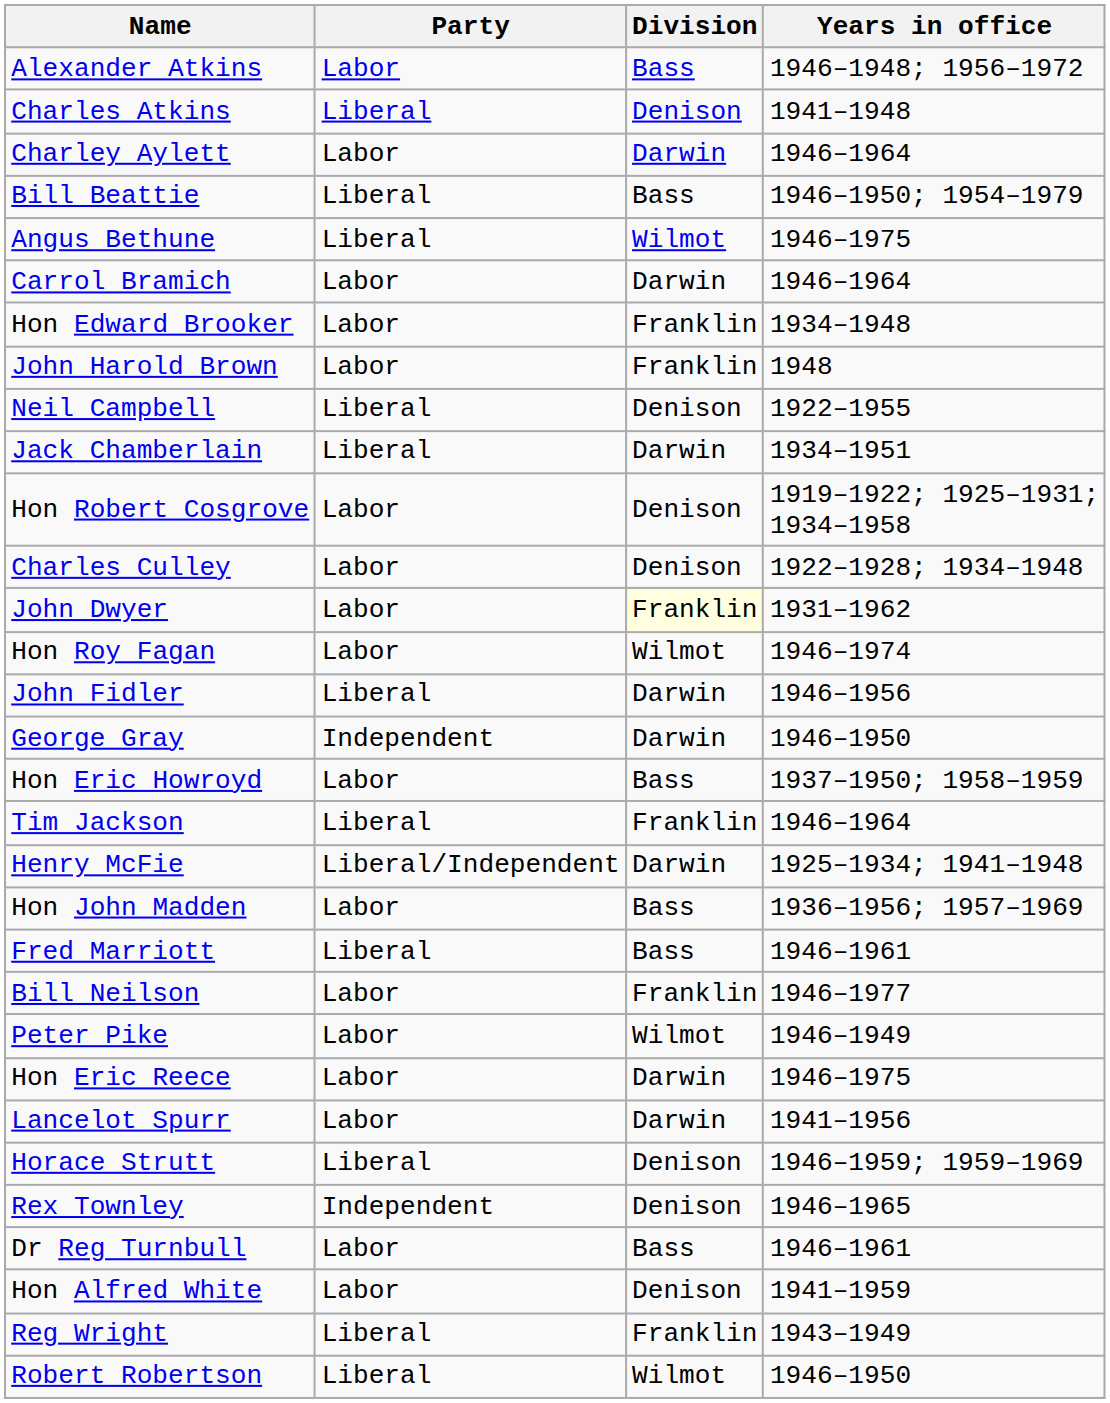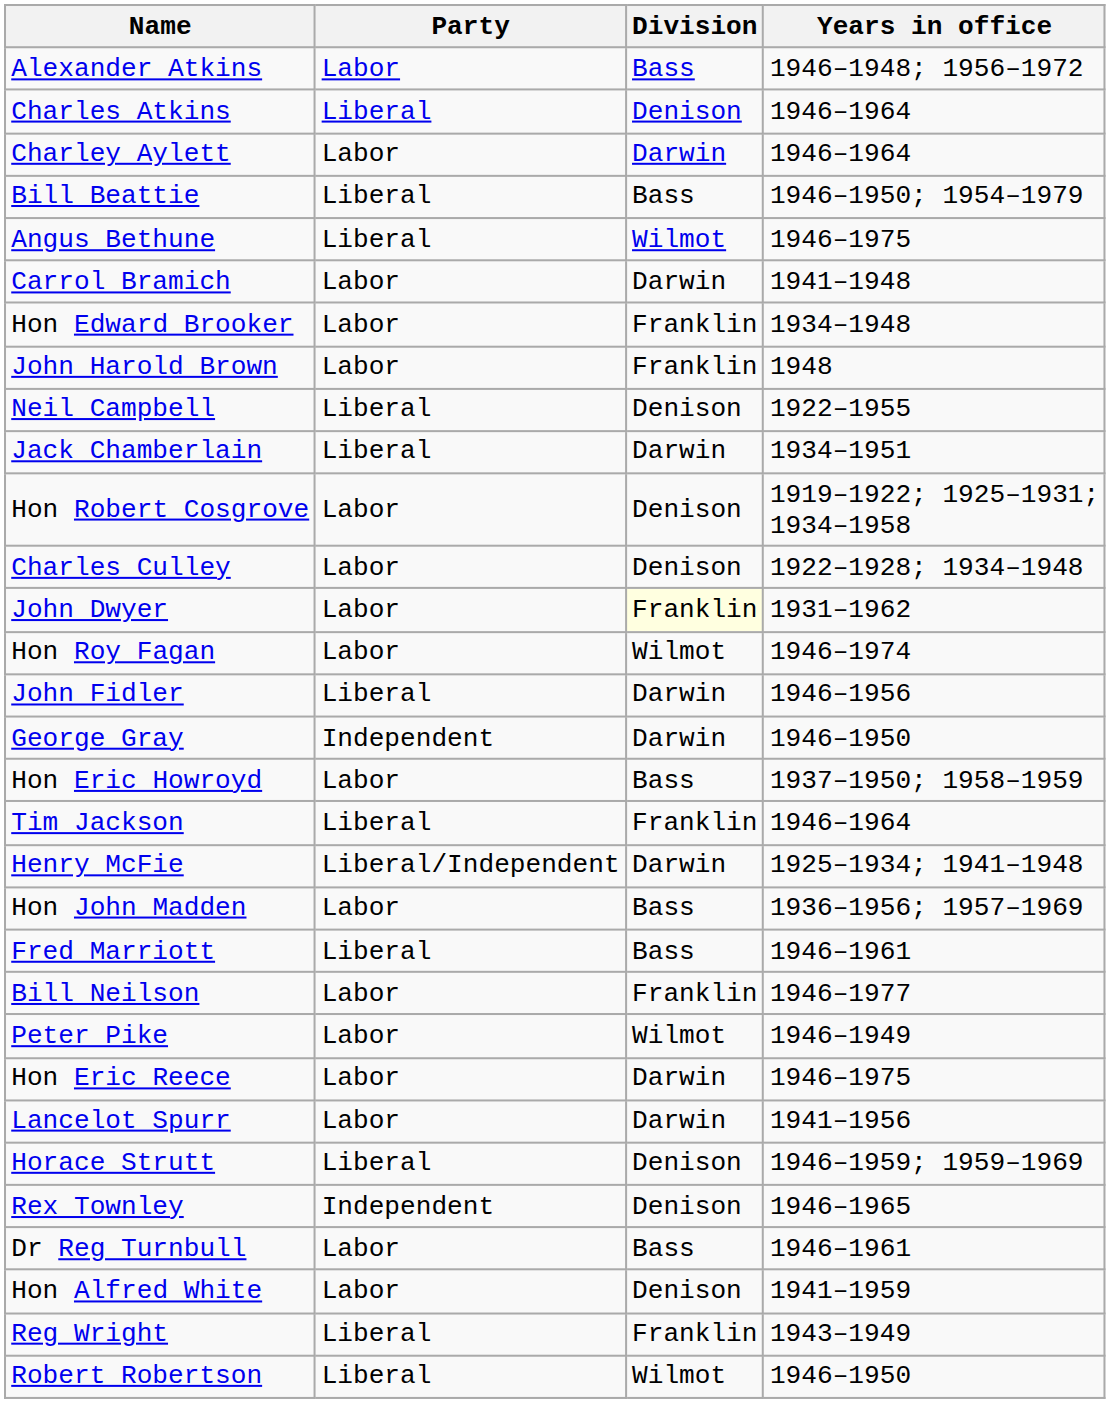Charles Atkins | Years in office: 1941–1948 -> 1946–1964
Carrol Bramich | Years in office: 1946–1964 -> 1941–1948
